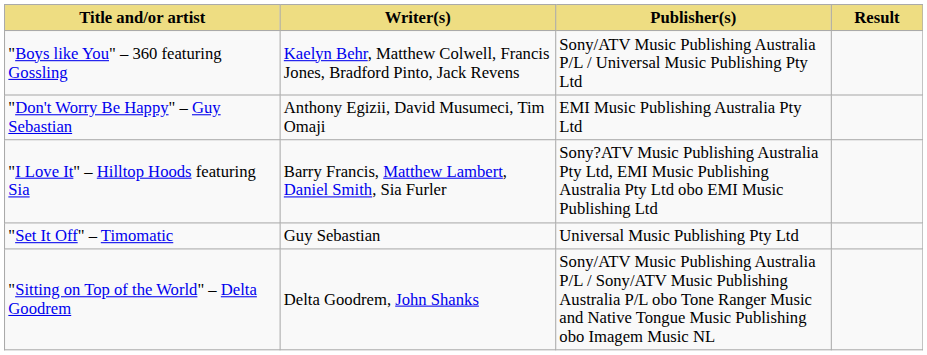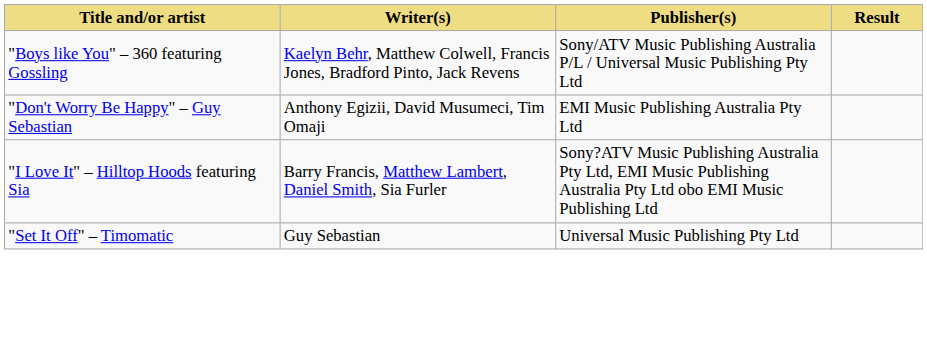- row: "Sitting on Top of the World" – Delta Goodrem | Delta Goodrem, John Shanks | Sony/ATV Music Publishing Australia P/L / Sony/ATV Music Publishing Australia P/L obo Tone Ranger Music and Native Tongue Music Publishing obo Imagem Music NL
